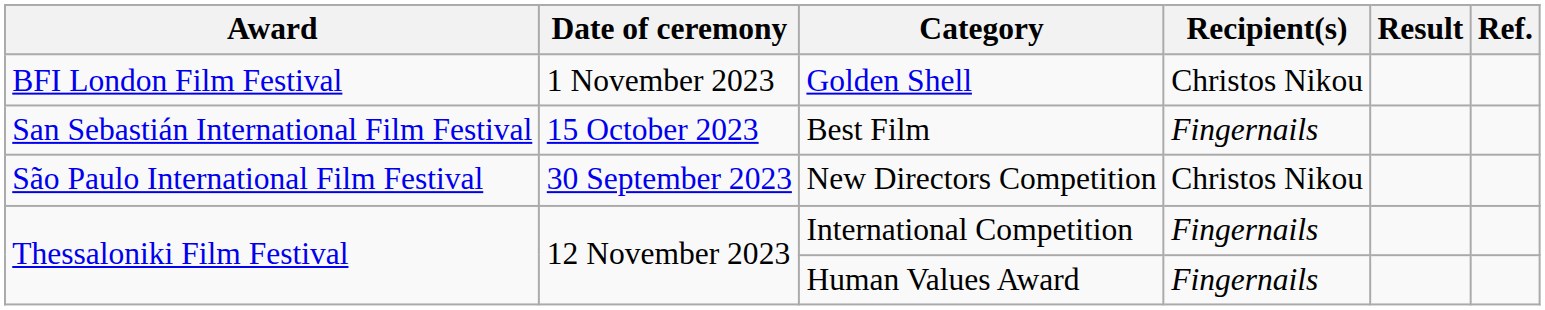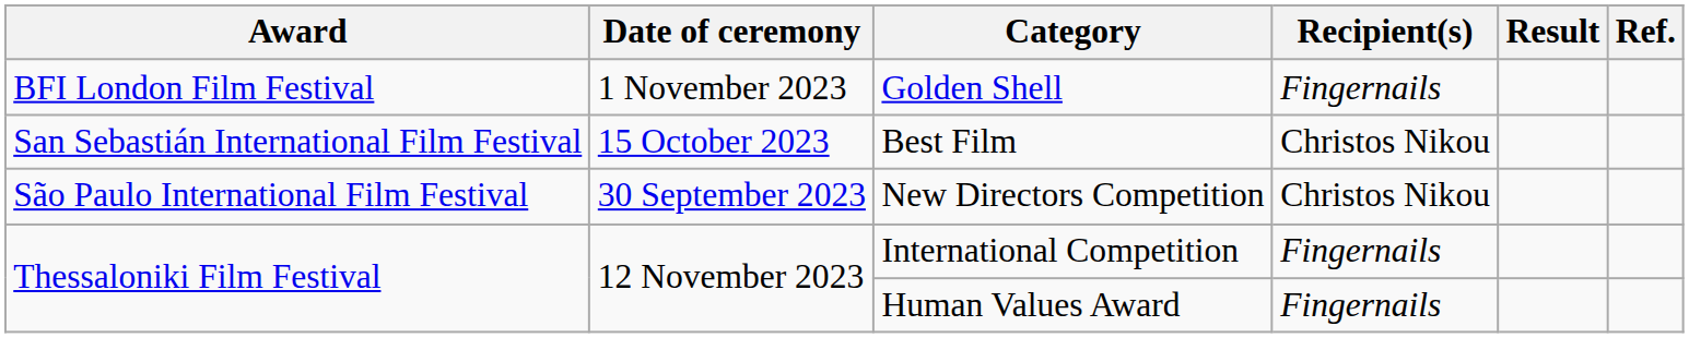Golden Shell | Recipient(s): Christos Nikou -> Fingernails
Best Film | Recipient(s): Fingernails -> Christos Nikou
